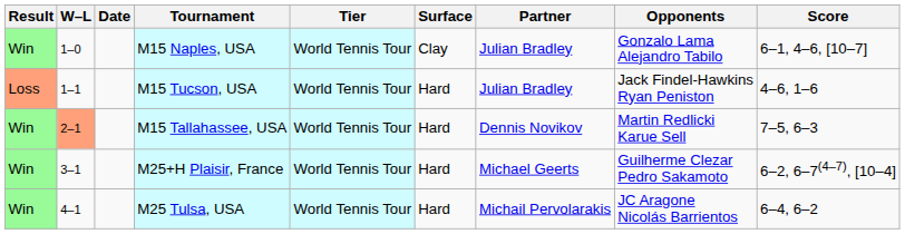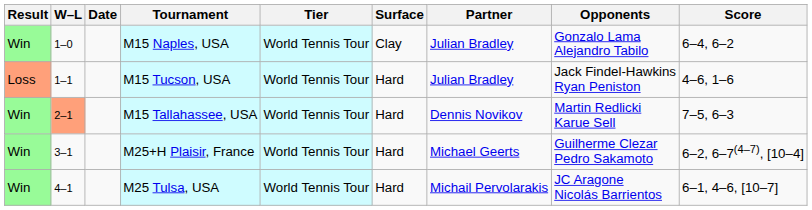M15 Naples, USA | Score: 6–1, 4–6, [10–7] -> 6–4, 6–2
M25 Tulsa, USA | Score: 6–4, 6–2 -> 6–1, 4–6, [10–7]
